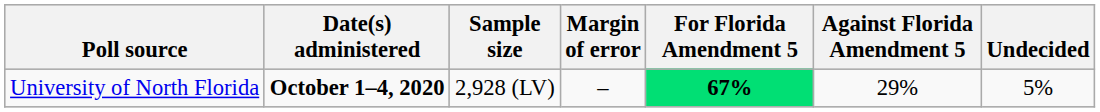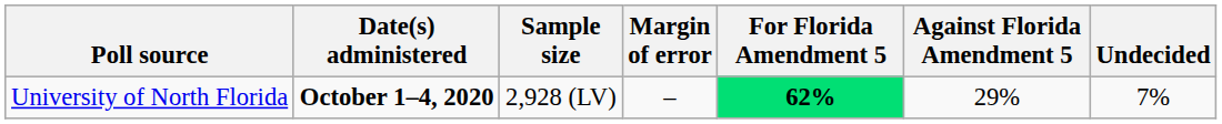University of North Florida | For Florida Amendment 5: 67% -> 62%
University of North Florida | Undecided: 5% -> 7%
